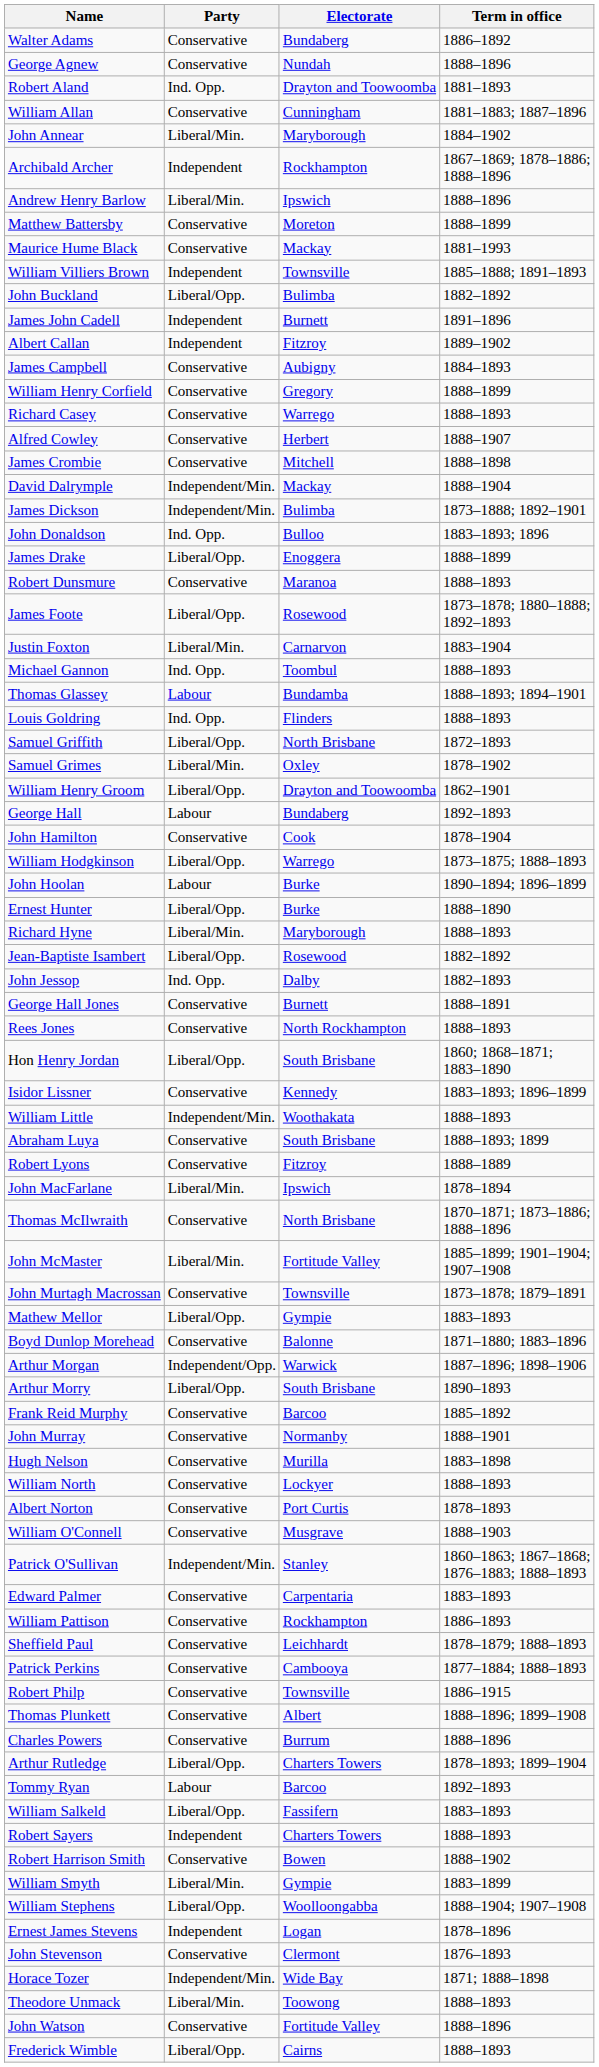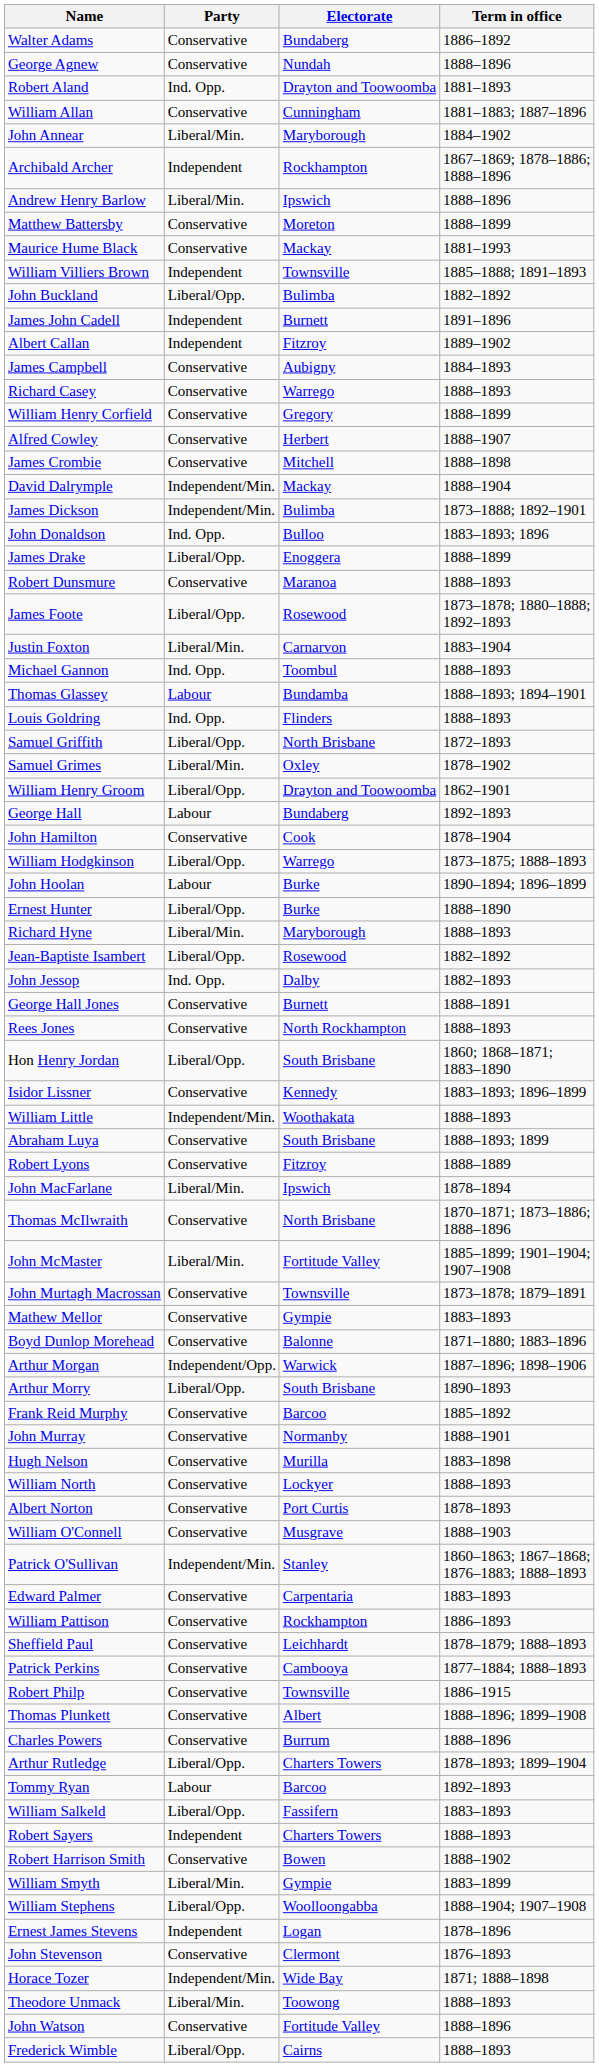rows swapped: Richard Casey <-> William Henry Corfield
Mathew Mellor | Party: Liberal/Opp. -> Conservative
